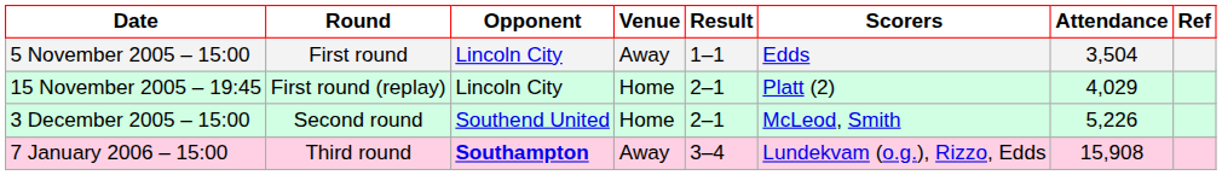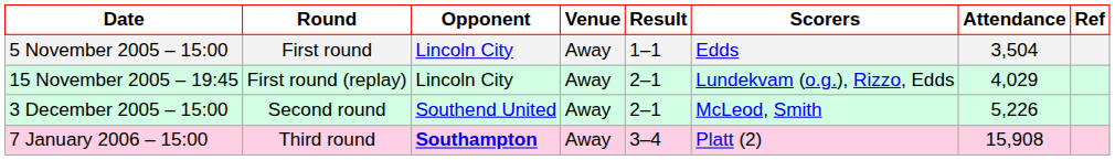15 November 2005 – 19:45 | Venue: Home -> Away
15 November 2005 – 19:45 | Scorers: Platt (2) -> Lundekvam (o.g.), Rizzo, Edds
3 December 2005 – 15:00 | Venue: Home -> Away
7 January 2006 – 15:00 | Scorers: Lundekvam (o.g.), Rizzo, Edds -> Platt (2)
